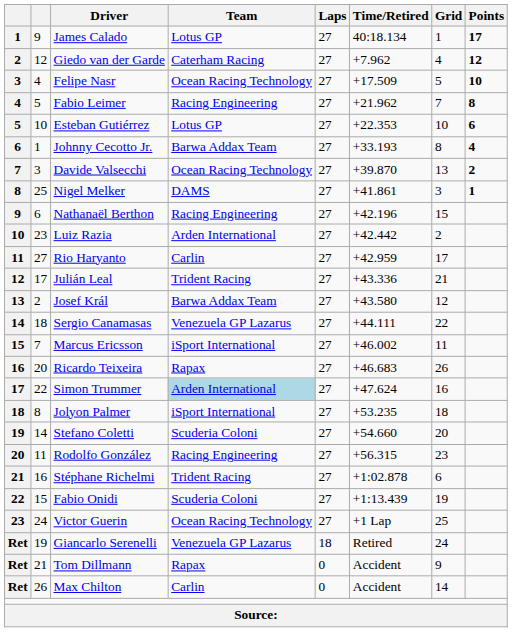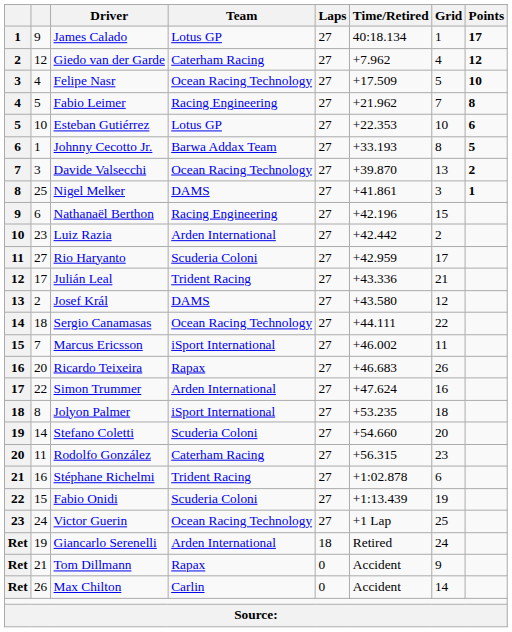Johnny Cecotto Jr. | Points: 4 -> 5
Rio Haryanto | Team: Carlin -> Scuderia Coloni
Josef Král | Team: Barwa Addax Team -> DAMS
Sergio Canamasas | Team: Venezuela GP Lazarus -> Ocean Racing Technology
Simon Trummer | Team: lightblue background -> no background
Rodolfo González | Team: Racing Engineering -> Caterham Racing
Giancarlo Serenelli | Team: Venezuela GP Lazarus -> Arden International
